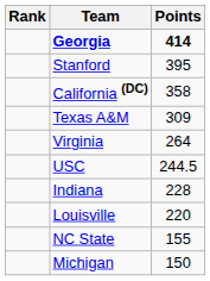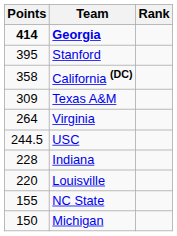columns swapped: Rank <-> Points
